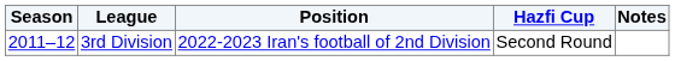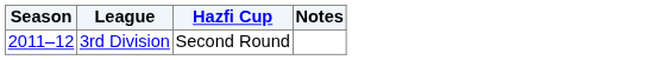- column: Position | 2022-2023 Iran's football of 2nd Division
